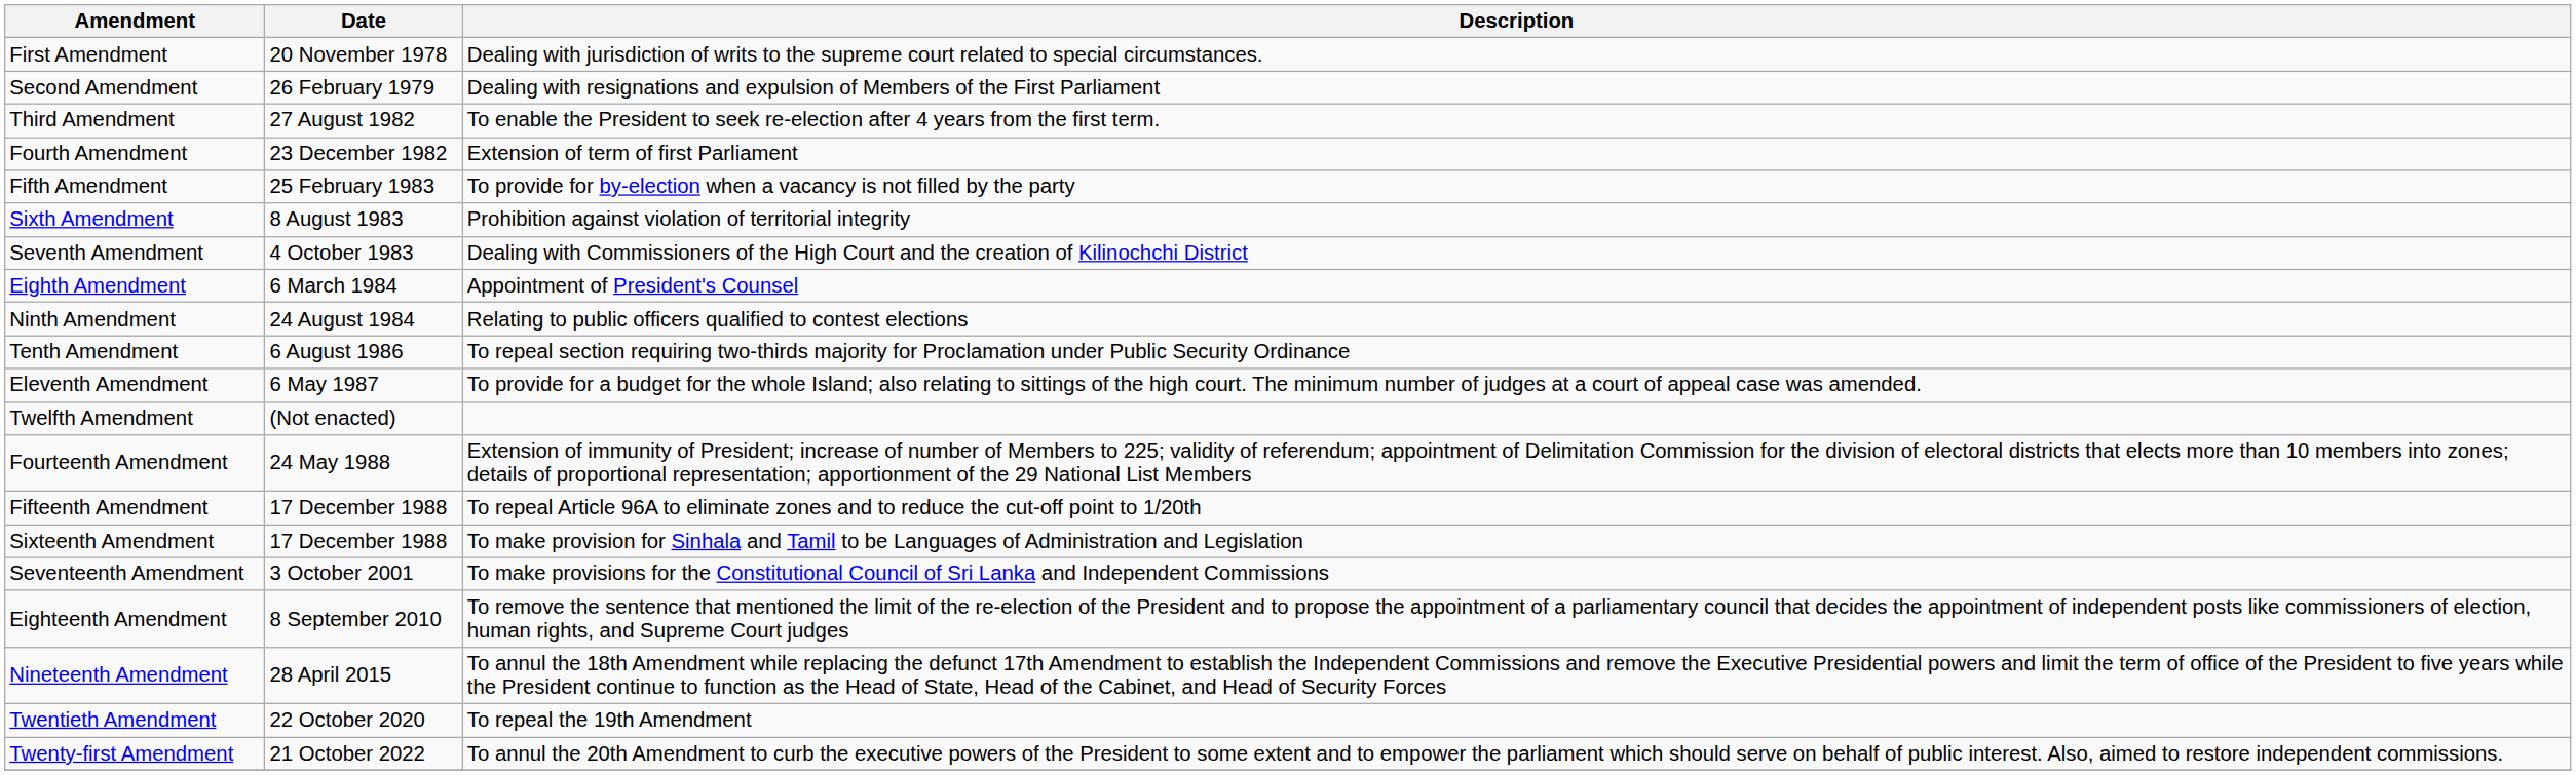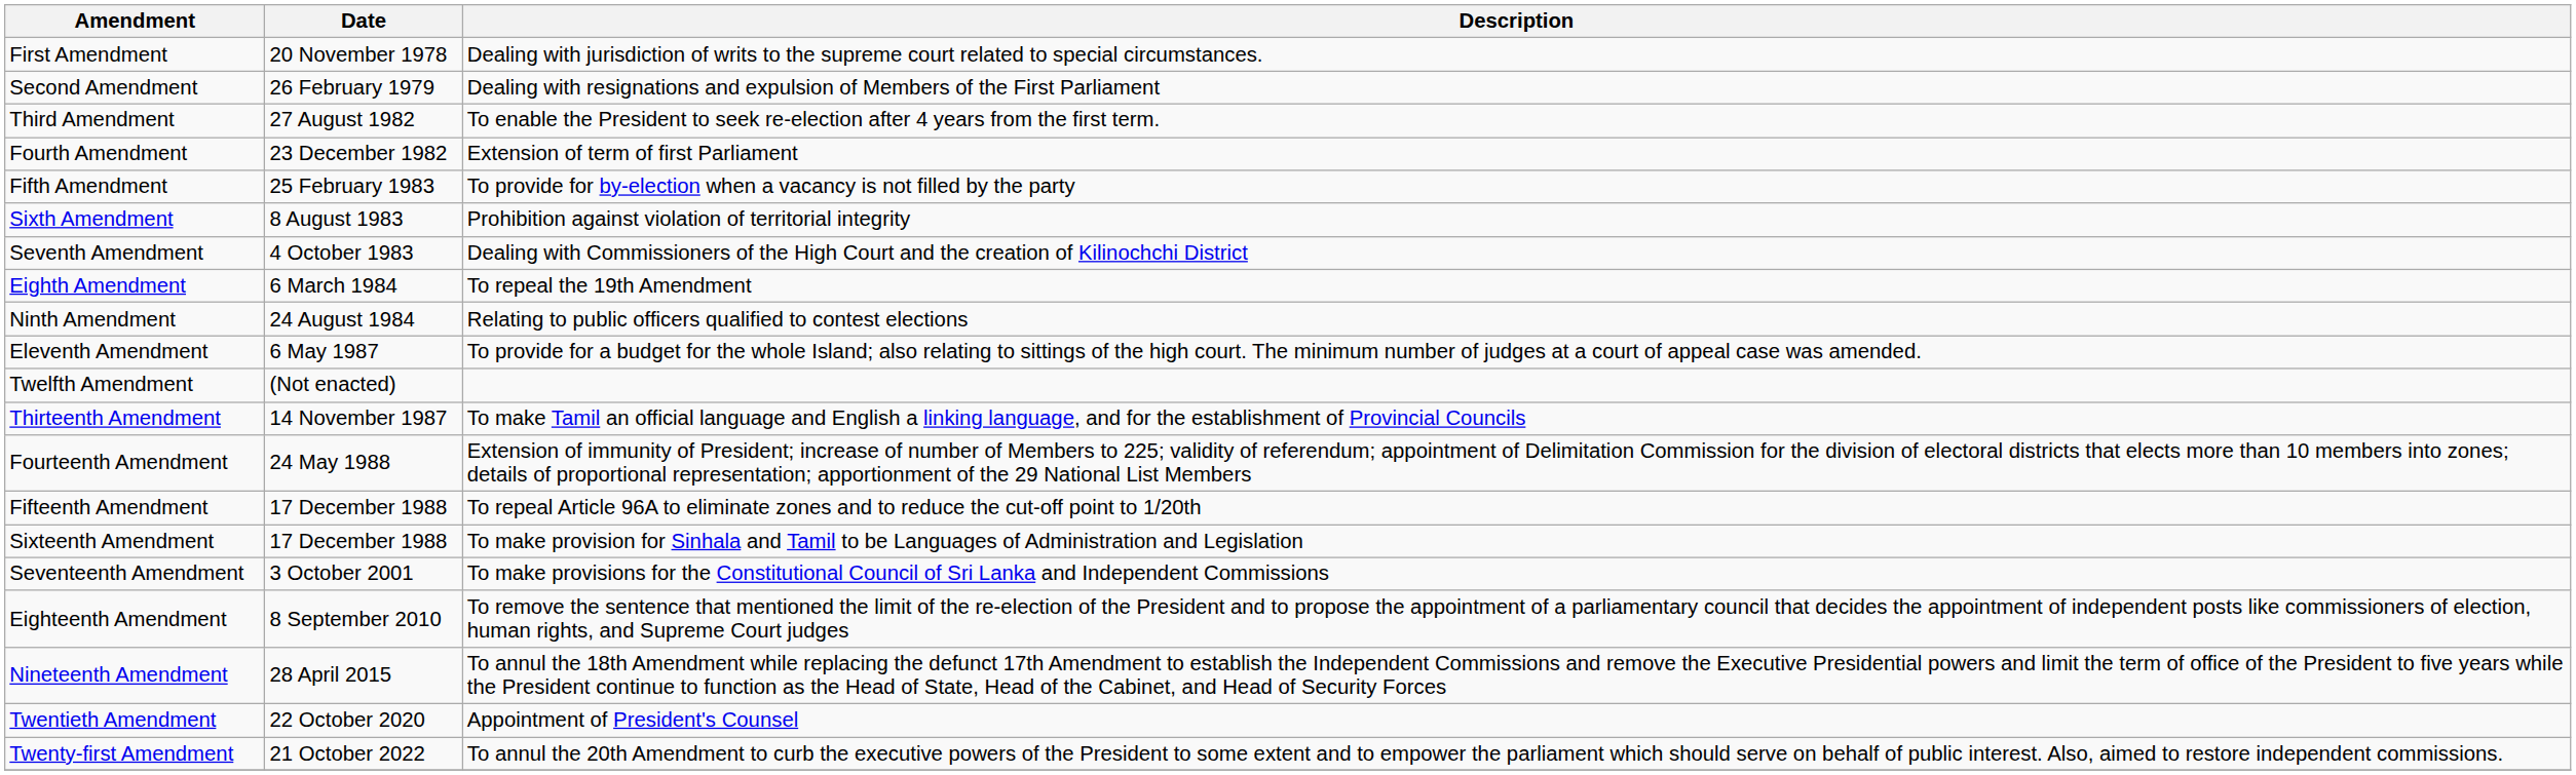Eighth Amendment | Description: Appointment of President's Counsel -> To repeal the 19th Amendment
- row: Tenth Amendment | 6 August 1986 | To repeal section requiring two-thirds majority for Proclamation under Public Security Ordinance
+ row: Thirteenth Amendment | 14 November 1987 | To make Tamil an official language and English a linking language, and for the establishment of Provincial Councils
Twentieth Amendment | Description: To repeal the 19th Amendment -> Appointment of President's Counsel
